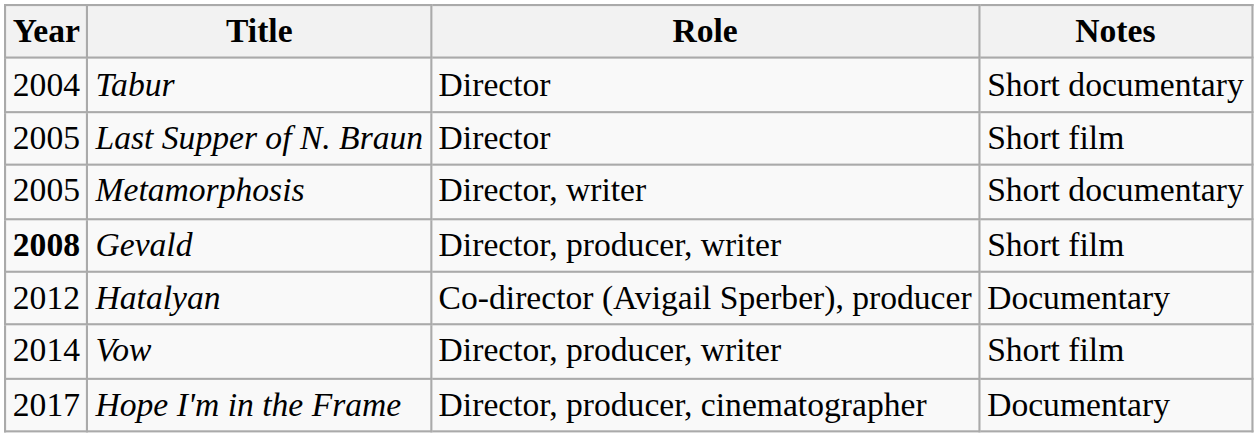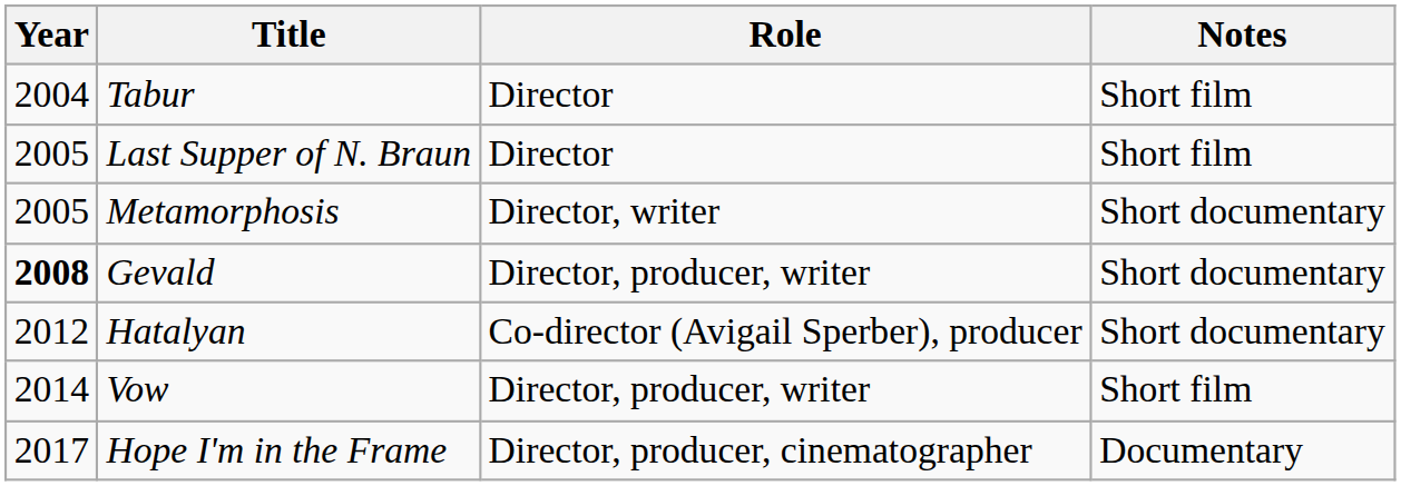Tabur | Notes: Short documentary -> Short film
Gevald | Notes: Short film -> Short documentary
Hatalyan | Notes: Documentary -> Short documentary
